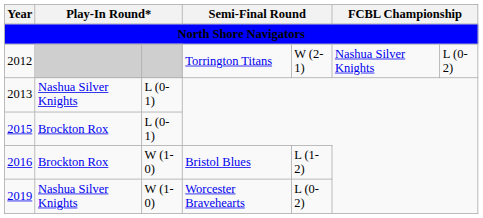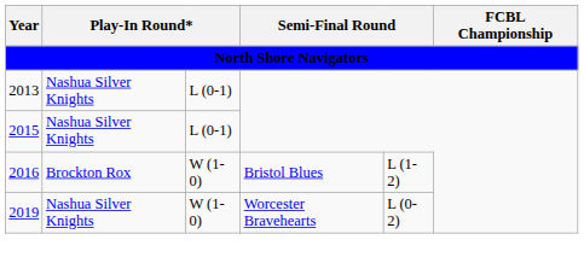- row: 2012 | Torrington Titans | W (2-1) | Nashua Silver Knights | L (0-2)
2015 | column 2: Brockton Rox -> Nashua Silver Knights
